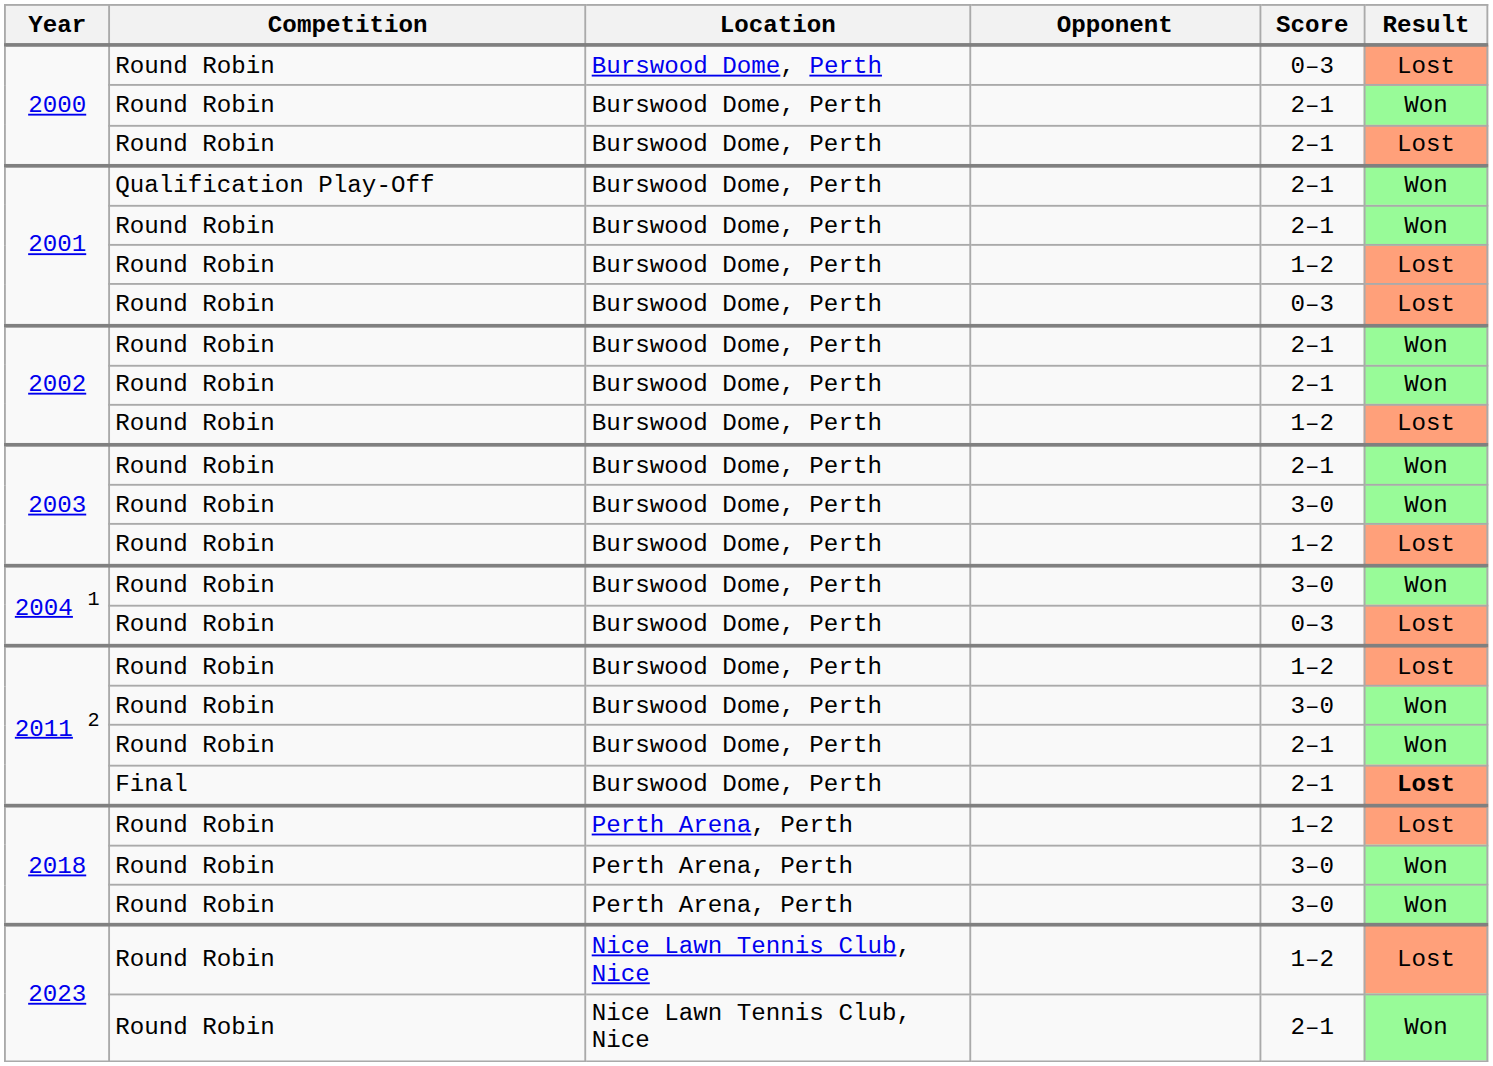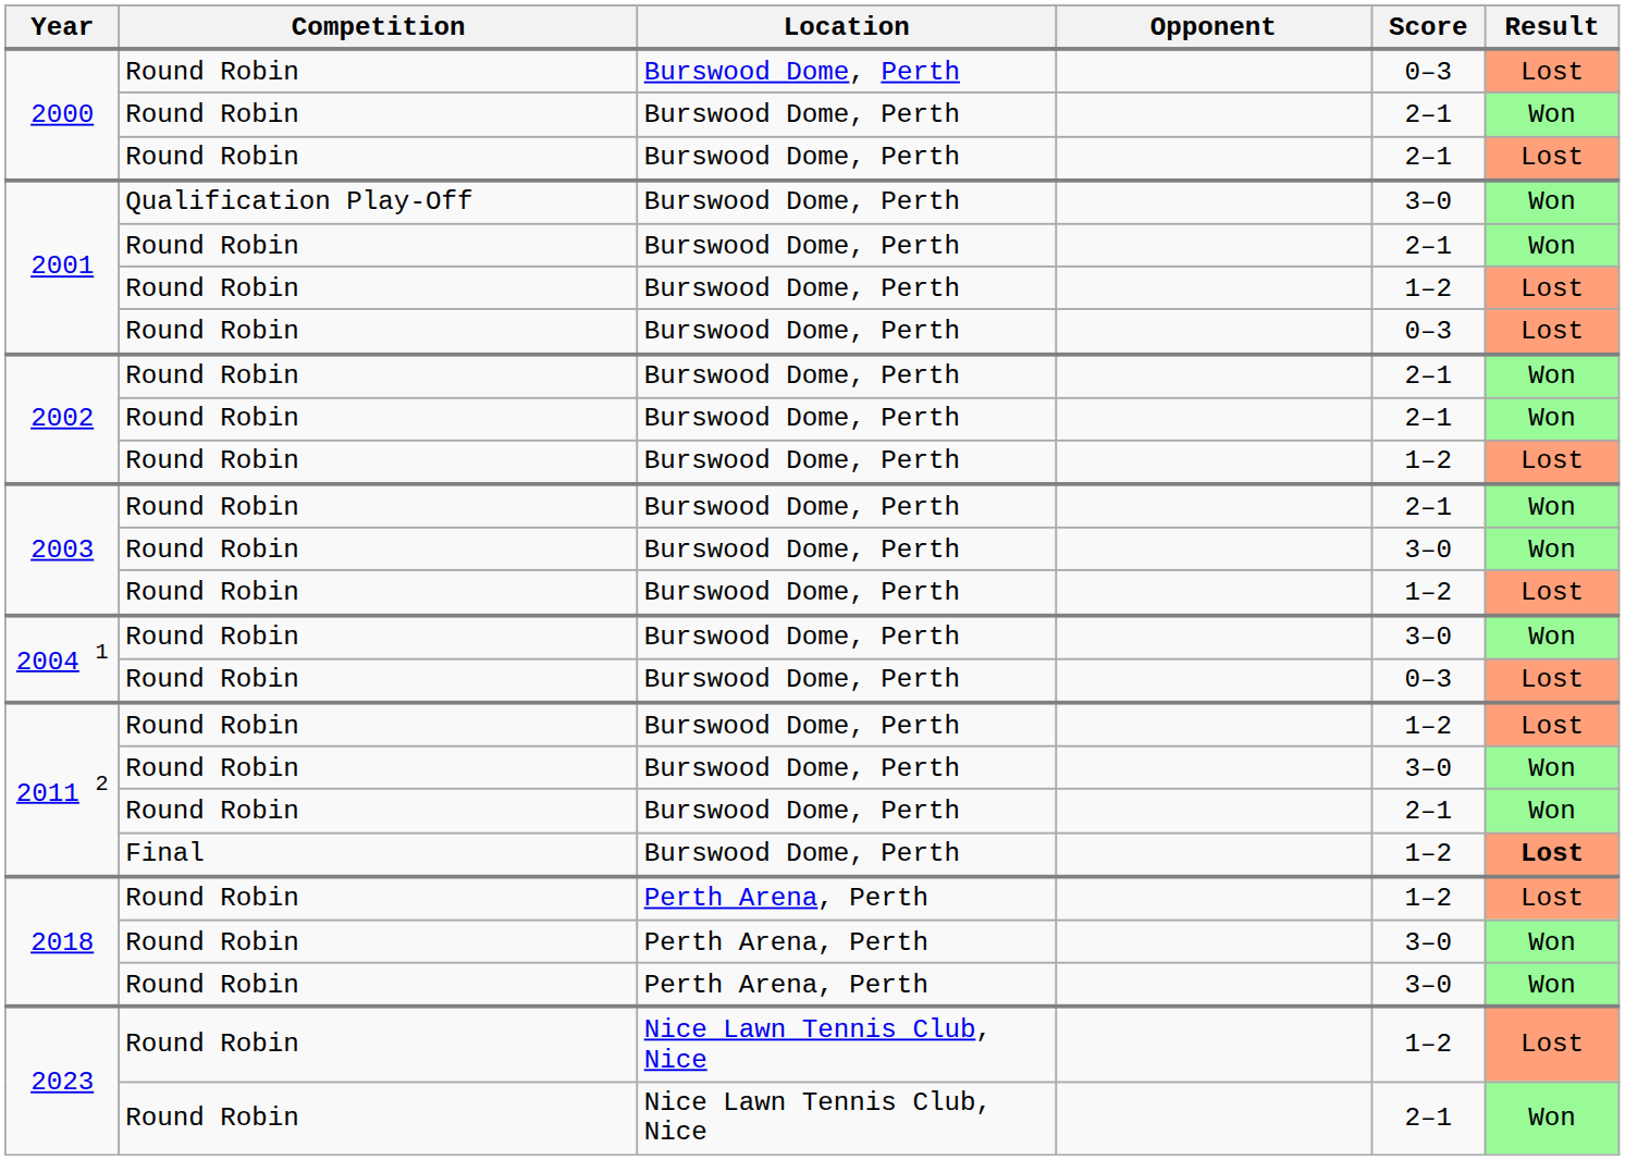2001 / Qualification Play-Off | Score: 2–1 -> 3–0
2011 2 / Final | Score: 2–1 -> 1–2
